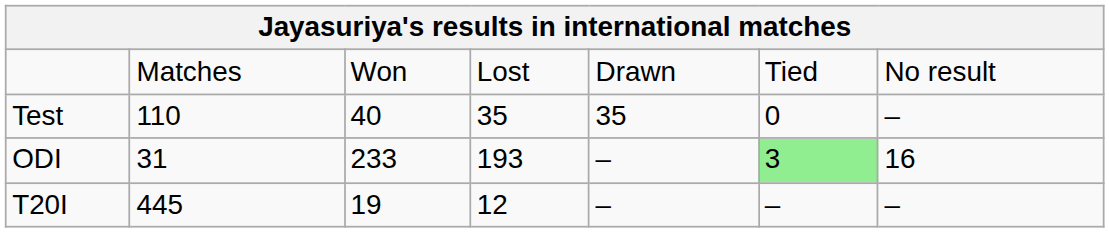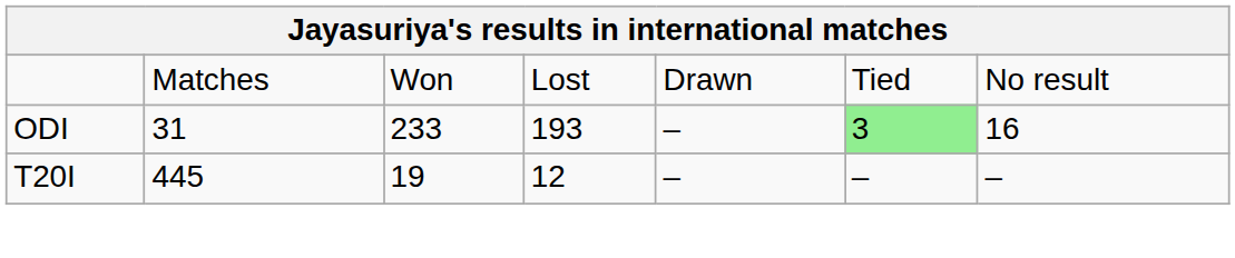- row: Test | 110 | 40 | 35 | 35 | 0 | –
